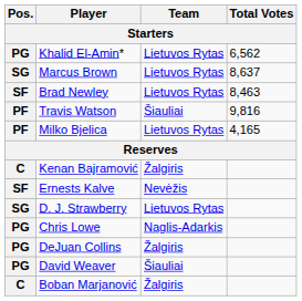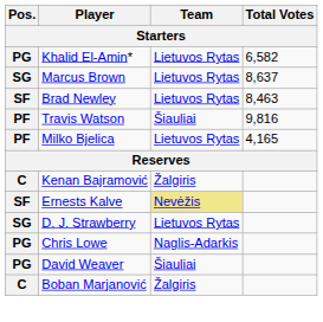Khalid El-Amin* | Total Votes: 6,562 -> 6,582
Ernests Kalve | Team: no background -> khaki background
- row: PG | DeJuan Collins | Žalgiris
